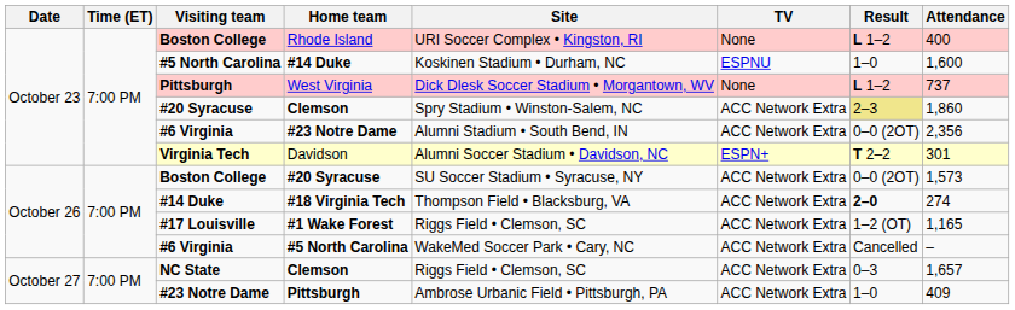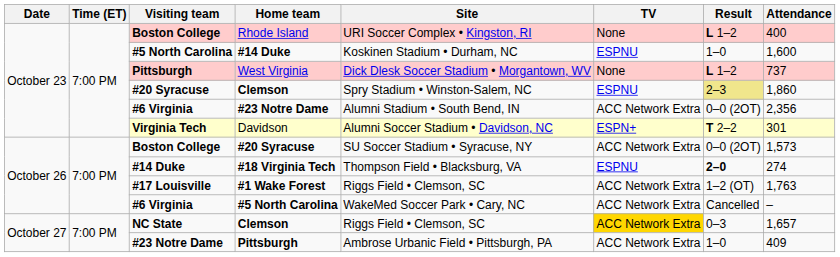#20 Syracuse / Clemson | TV: ACC Network Extra -> ESPNU
#18 Virginia Tech | TV: ACC Network Extra -> ESPNU
#1 Wake Forest | Attendance: 1,165 -> 1,763
NC State / Clemson | TV: no background -> gold background
